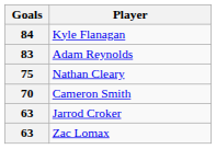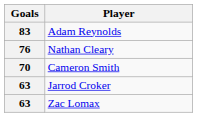- row: 84 | Kyle Flanagan
Nathan Cleary | Goals: 75 -> 76
